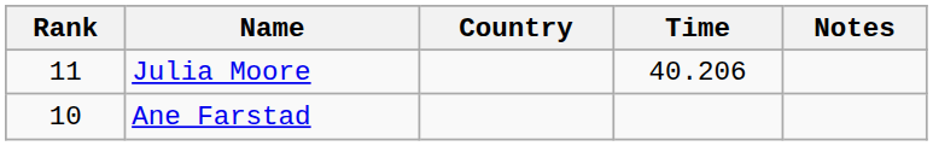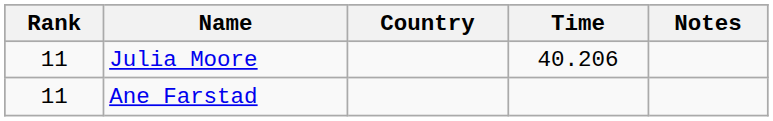Ane Farstad | Rank: 10 -> 11
